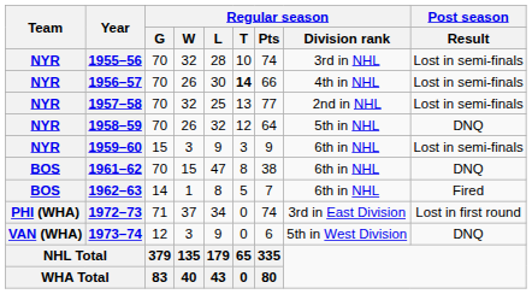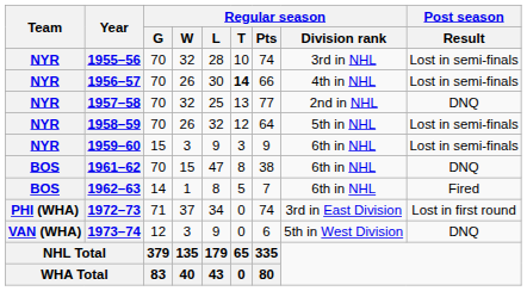1957–58 | Post season / Result: Lost in semi-finals -> DNQ
1958–59 | Post season / Result: DNQ -> Lost in semi-finals
